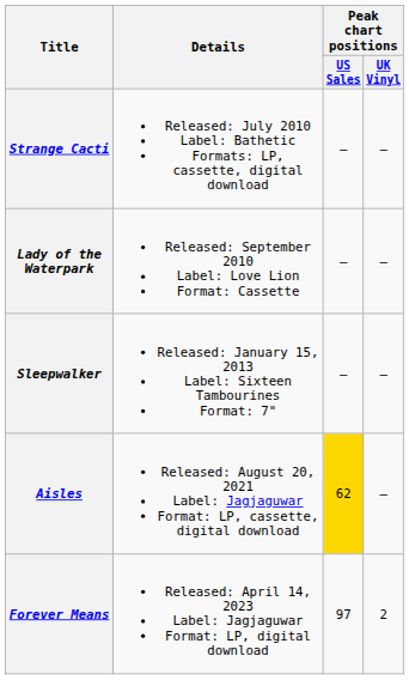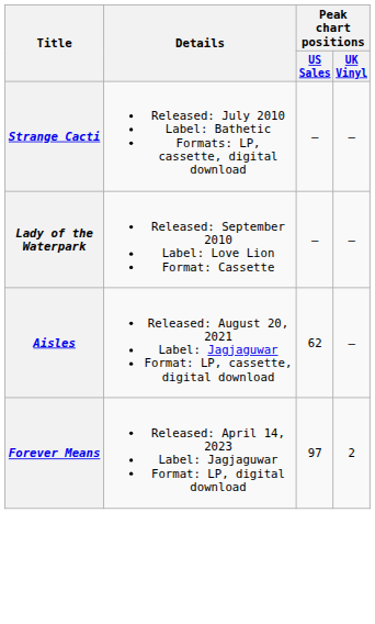- row: Sleepwalker | Released: January 15, 2013 Label: Sixteen Tambourines Format: 7" | — | —
Aisles | Peak chart positions / US Sales: gold background -> no background
